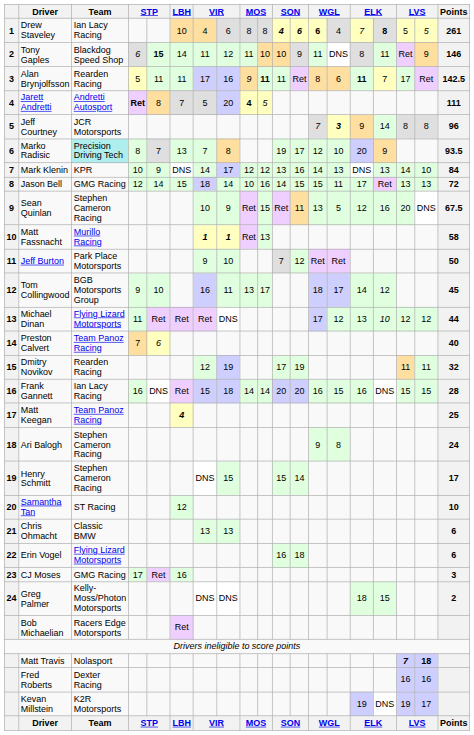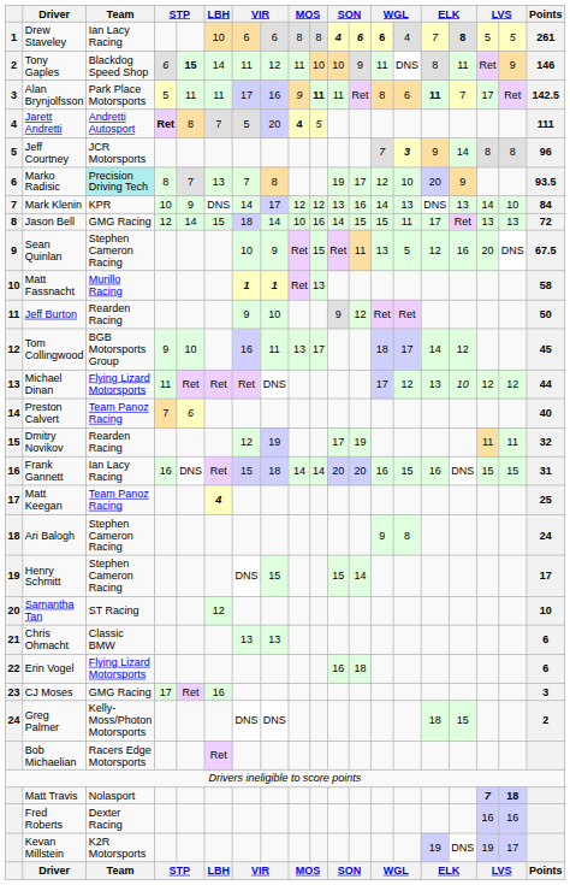Drew Staveley | column 7: 4 -> 6
Alan Brynjolfsson | Team: Rearden Racing -> Park Place Motorsports
Jeff Burton | Team: Park Place Motorsports -> Rearden Racing
Jeff Burton | column 11: 7 -> 9
Frank Gannett | Points: 28 -> 31
